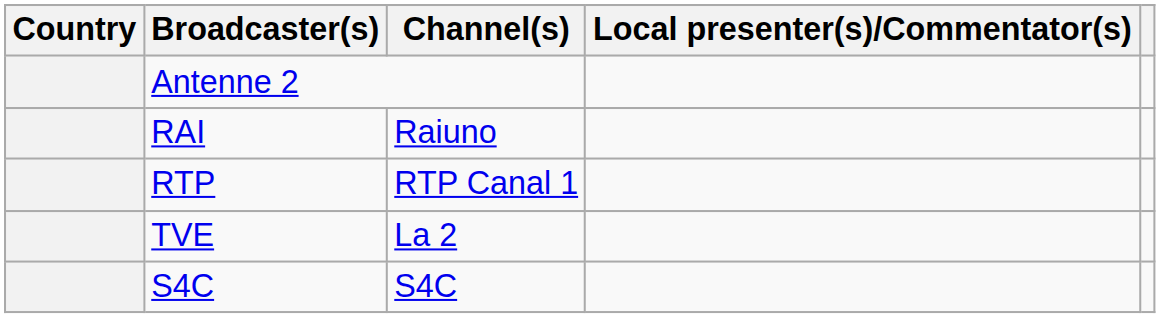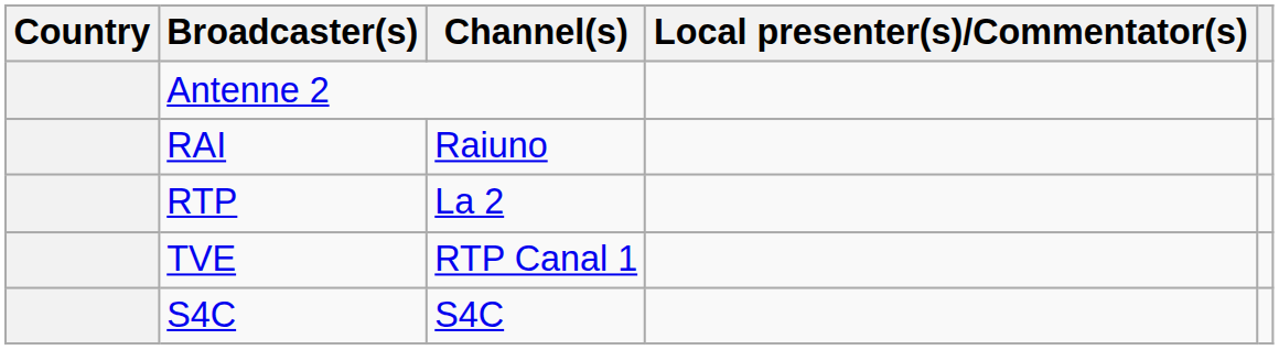RTP | Channel(s): RTP Canal 1 -> La 2
TVE | Channel(s): La 2 -> RTP Canal 1
